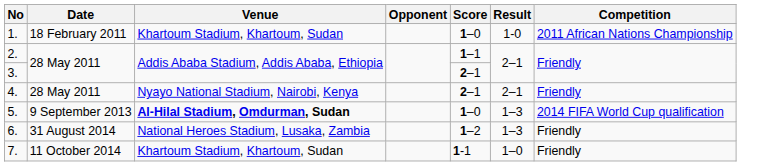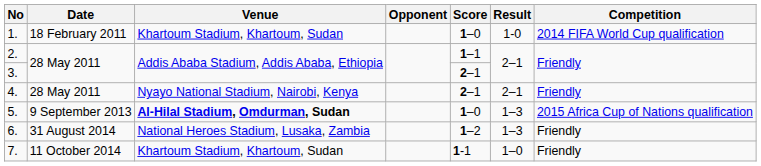1. | Competition: 2011 African Nations Championship -> 2014 FIFA World Cup qualification
5. | Competition: 2014 FIFA World Cup qualification -> 2015 Africa Cup of Nations qualification
